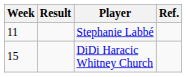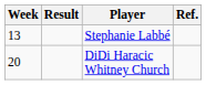Stephanie Labbé | Week: 11 -> 13
DiDi Haracic Whitney Church | Week: 15 -> 20
